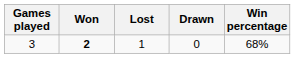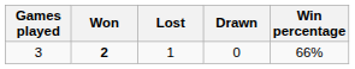3 | Win percentage: 68% -> 66%
